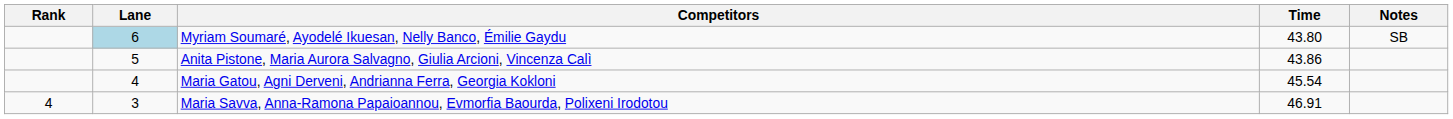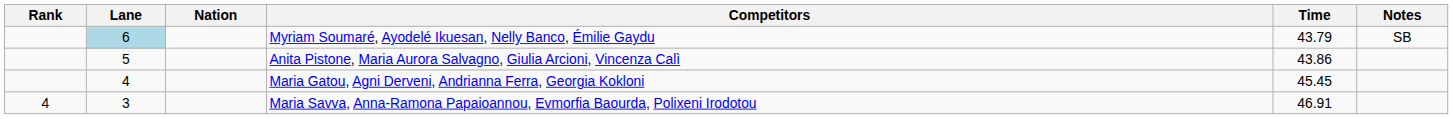+ column: Nation
Myriam Soumaré, Ayodelé Ikuesan, Nelly Banco, Émilie Gaydu | Time: 43.80 -> 43.79
Maria Gatou, Agni Derveni, Andrianna Ferra, Georgia Kokloni | Time: 45.54 -> 45.45
